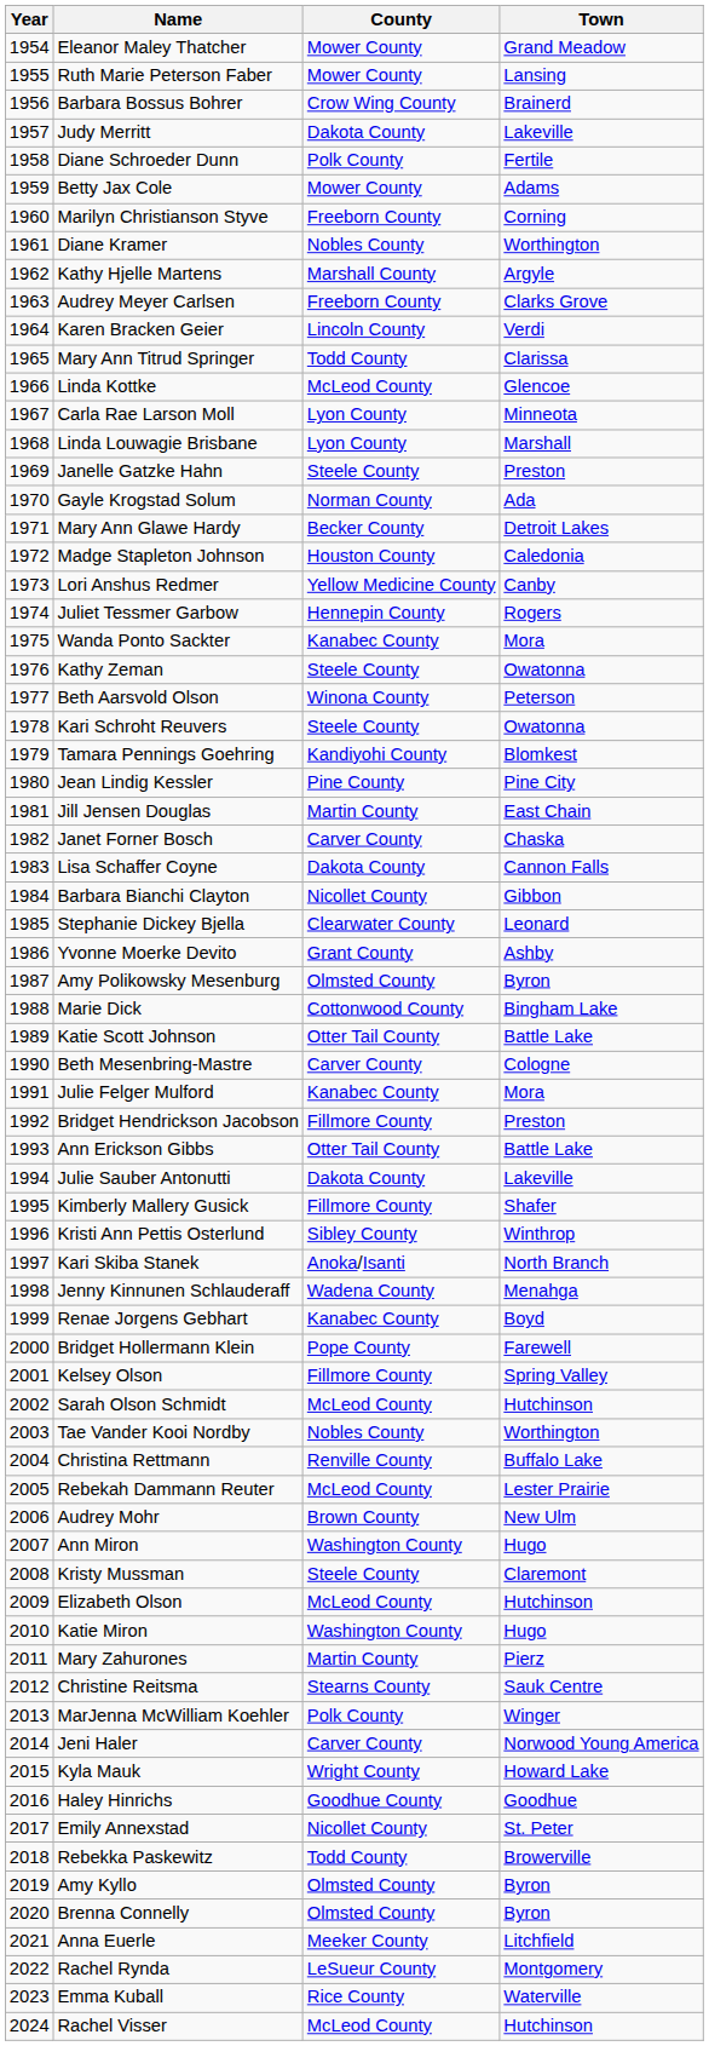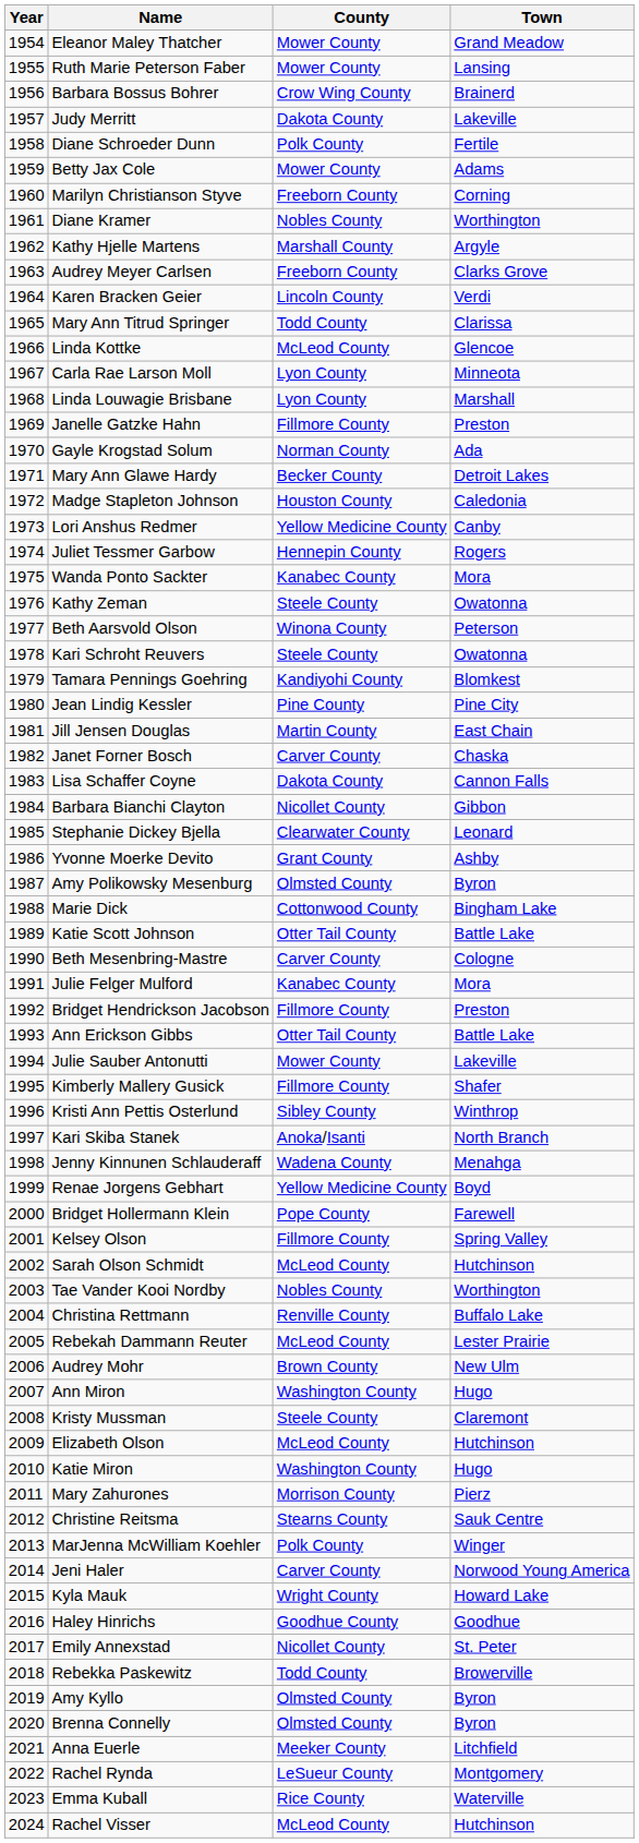Janelle Gatzke Hahn | County: Steele County -> Fillmore County
Julie Sauber Antonutti | County: Dakota County -> Mower County
Renae Jorgens Gebhart | County: Kanabec County -> Yellow Medicine County
Mary Zahurones | County: Martin County -> Morrison County
